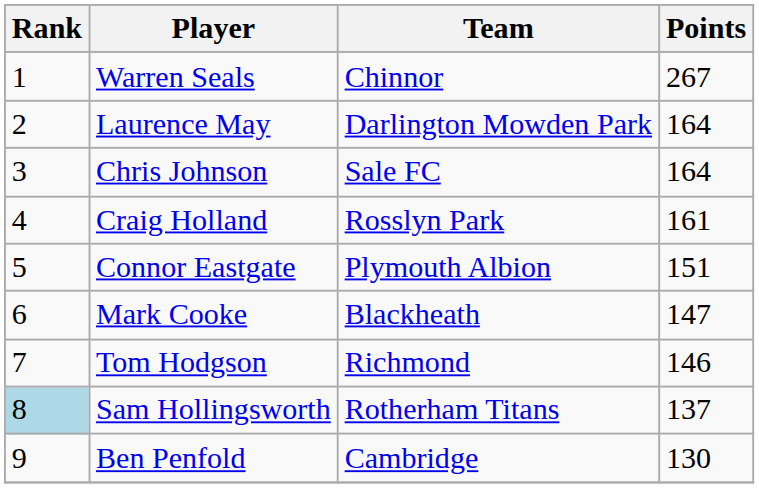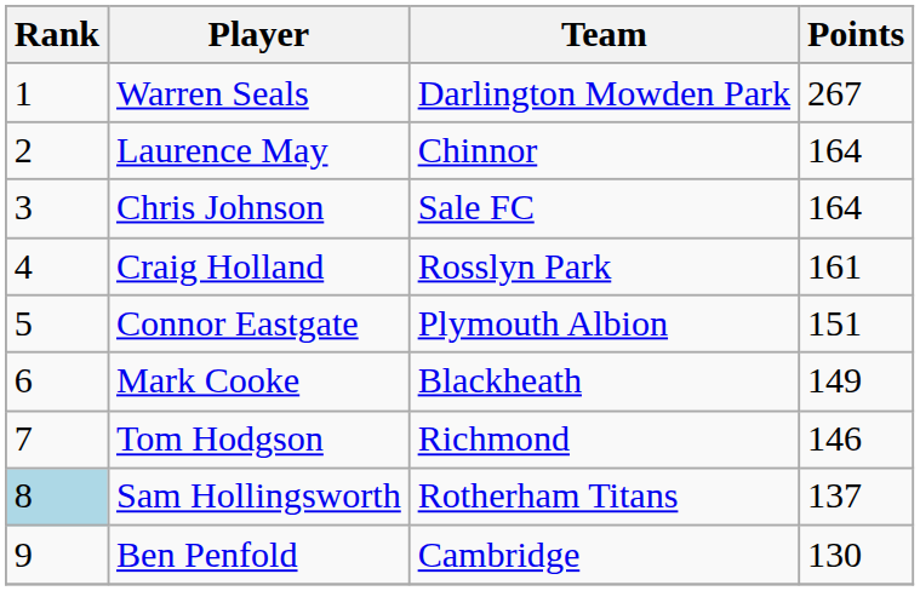Warren Seals | Team: Chinnor -> Darlington Mowden Park
Laurence May | Team: Darlington Mowden Park -> Chinnor
Mark Cooke | Points: 147 -> 149
